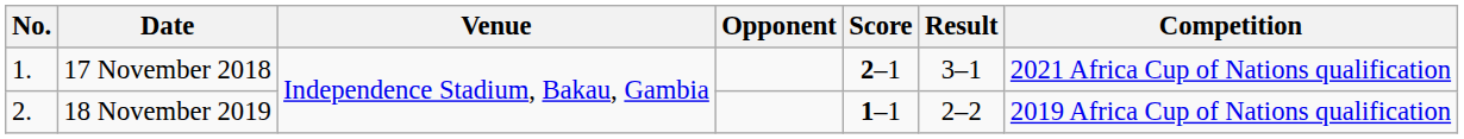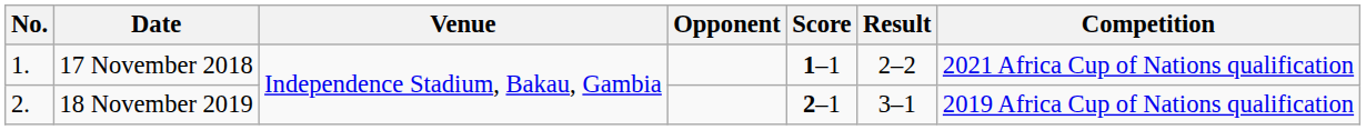17 November 2018 | Score: 2–1 -> 1–1
17 November 2018 | Result: 3–1 -> 2–2
18 November 2019 | Score: 1–1 -> 2–1
18 November 2019 | Result: 2–2 -> 3–1
